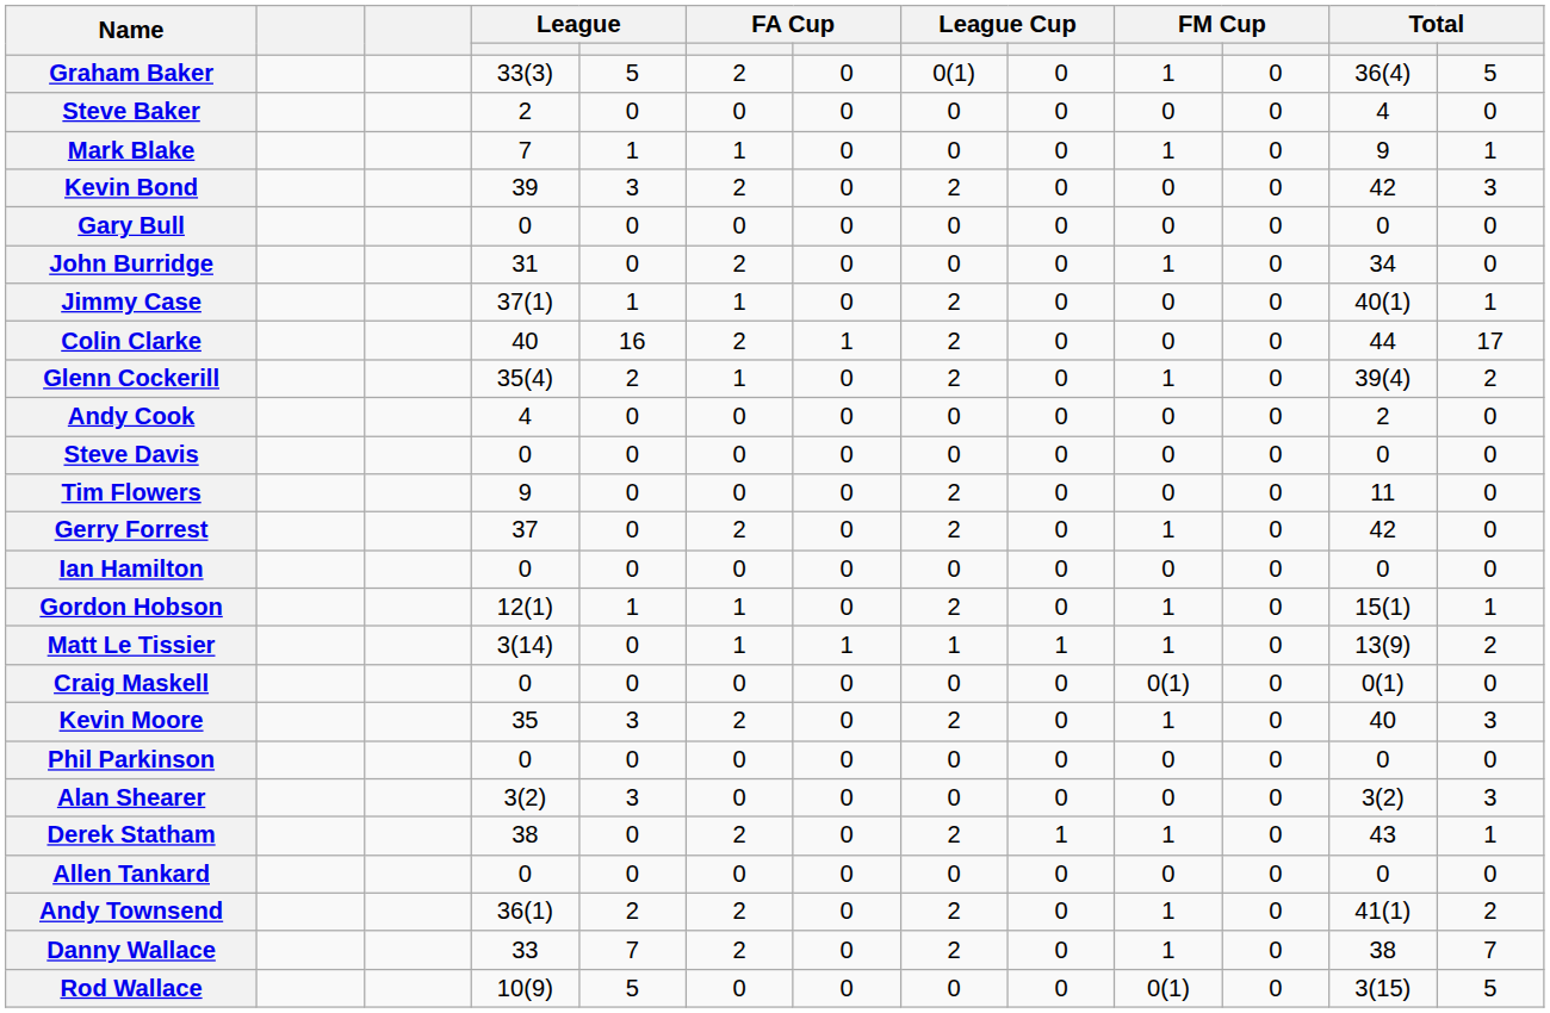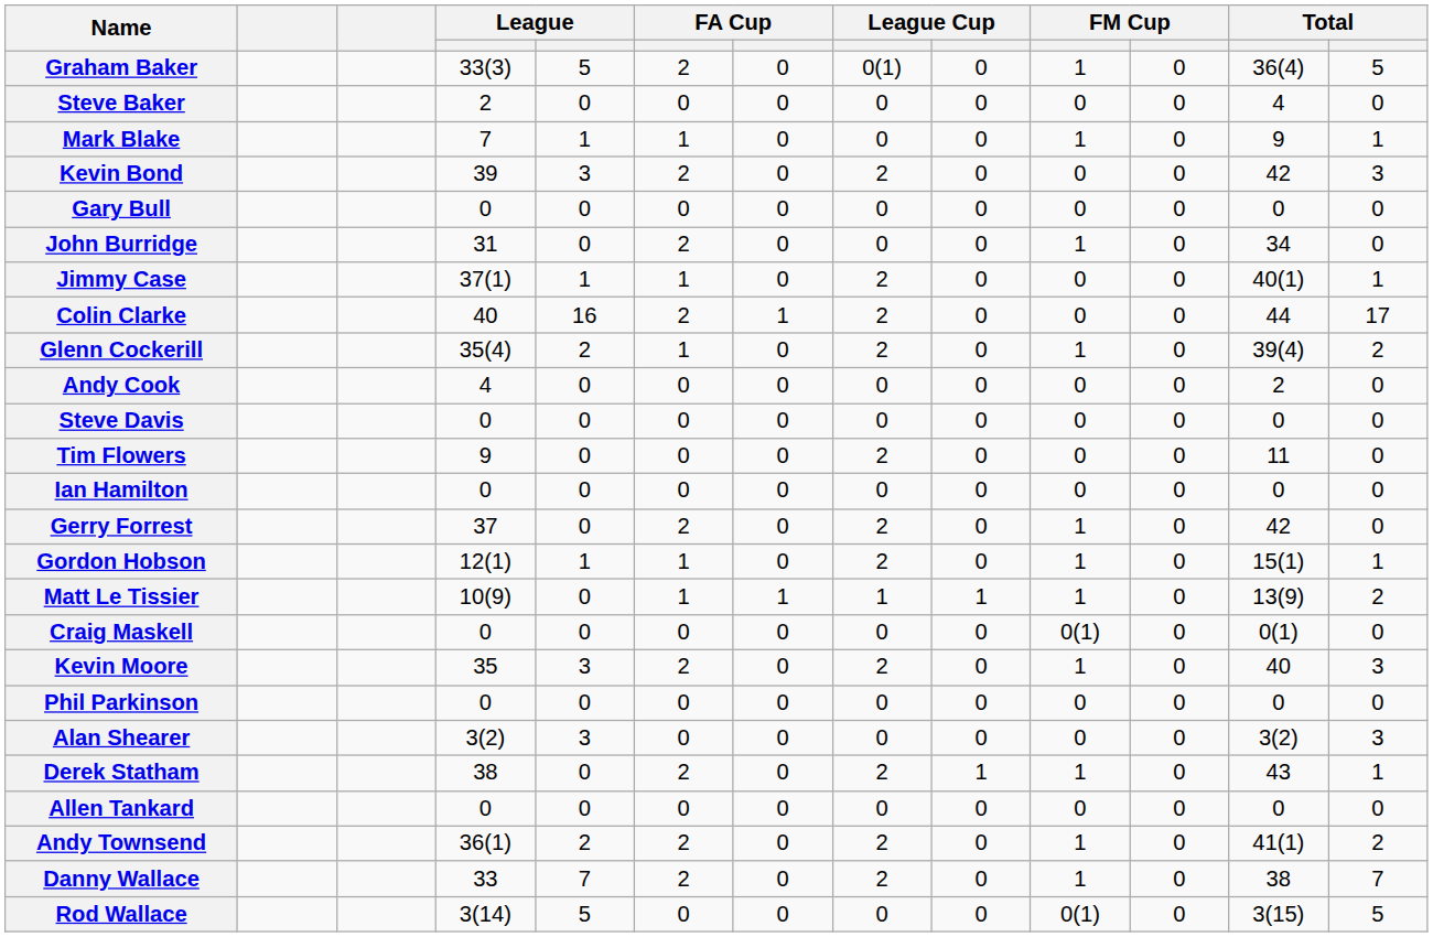rows swapped: Gerry Forrest <-> Ian Hamilton
Matt Le Tissier | column 4: 3(14) -> 10(9)
Rod Wallace | column 4: 10(9) -> 3(14)
